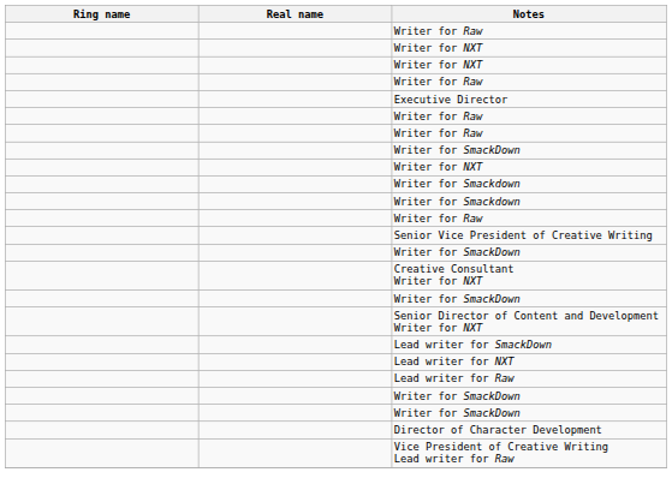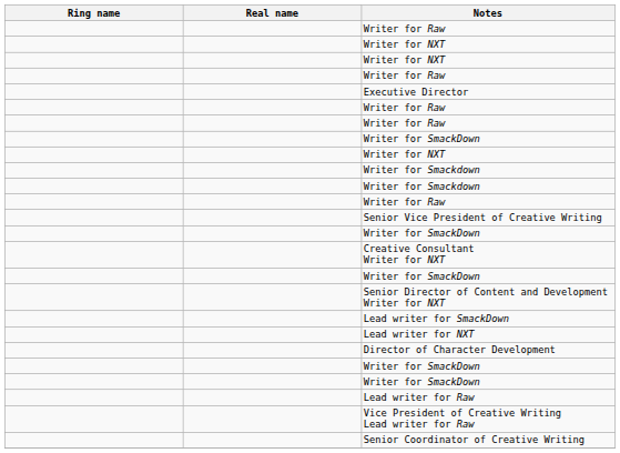rows swapped: Lead writer for Raw <-> Director of Character Development
+ row: Senior Coordinator of Creative Writing
